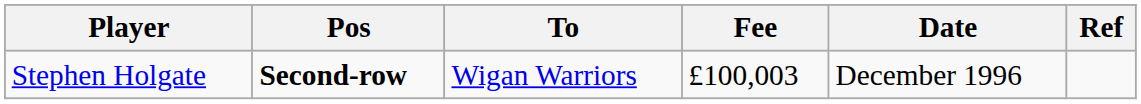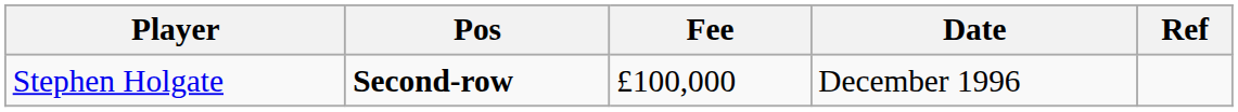- column: To | Wigan Warriors
Stephen Holgate | Fee: £100,003 -> £100,000
